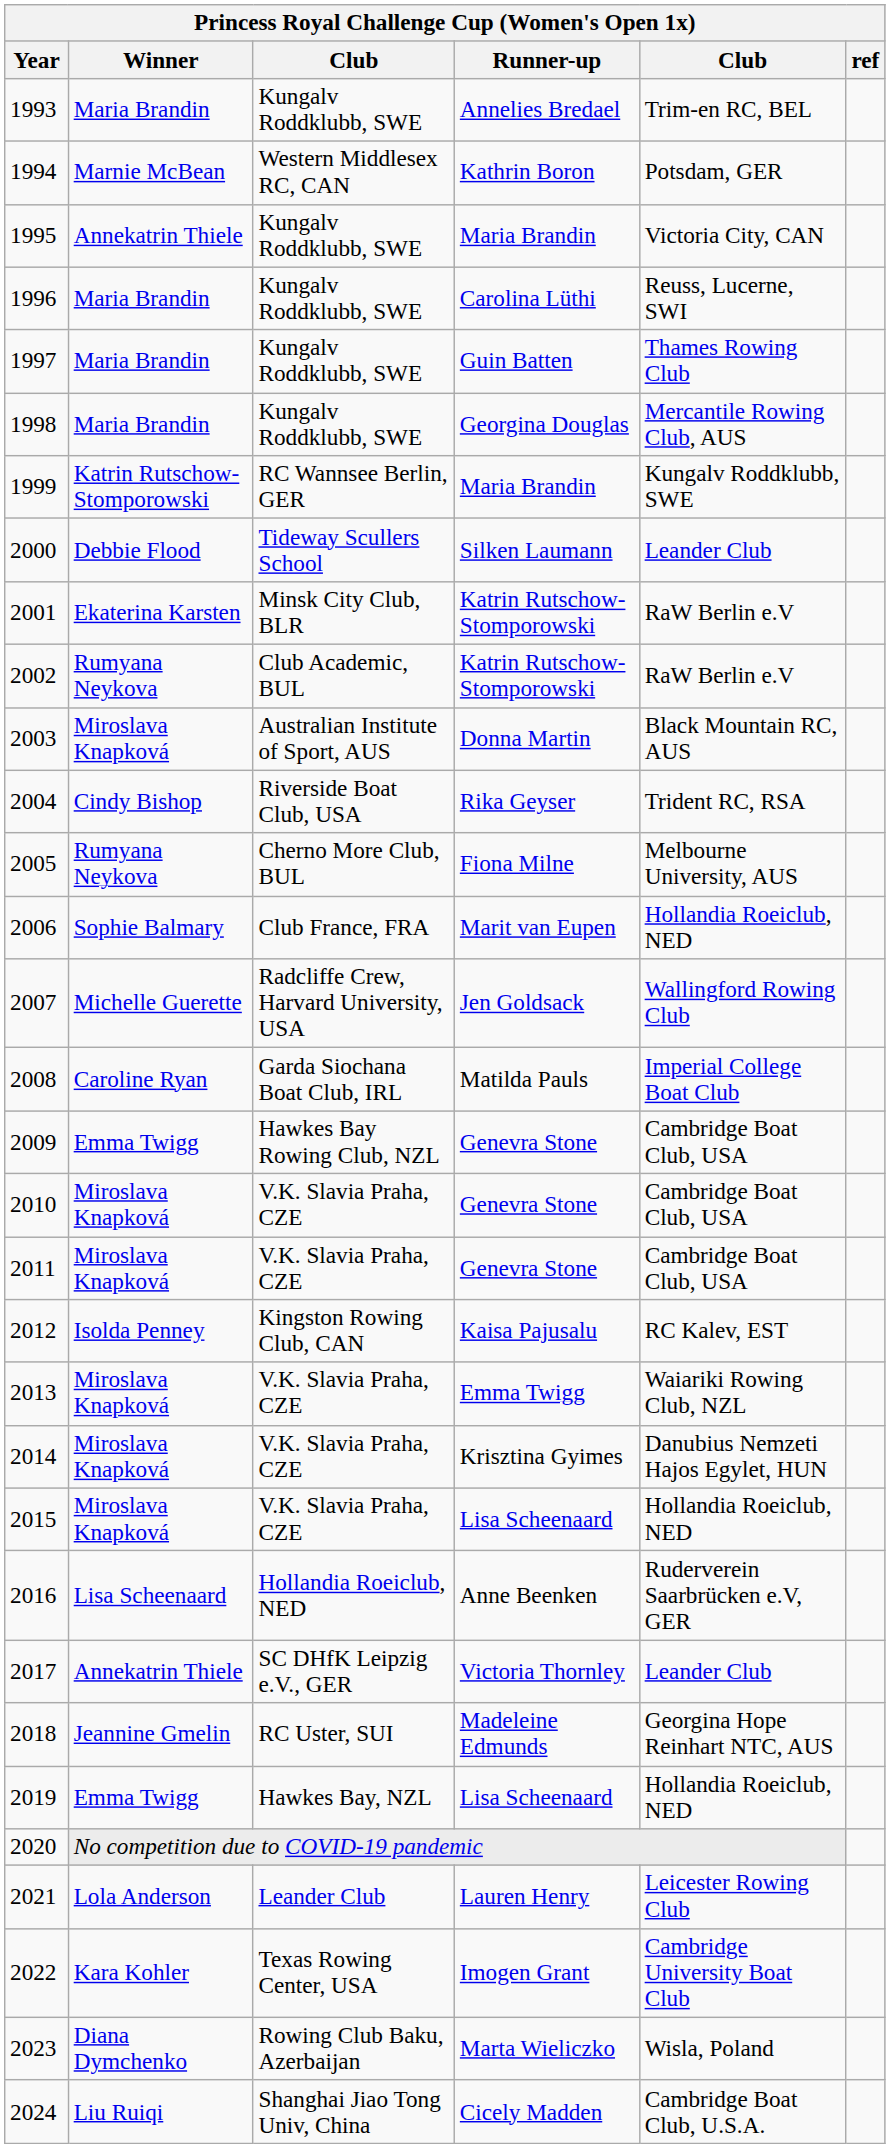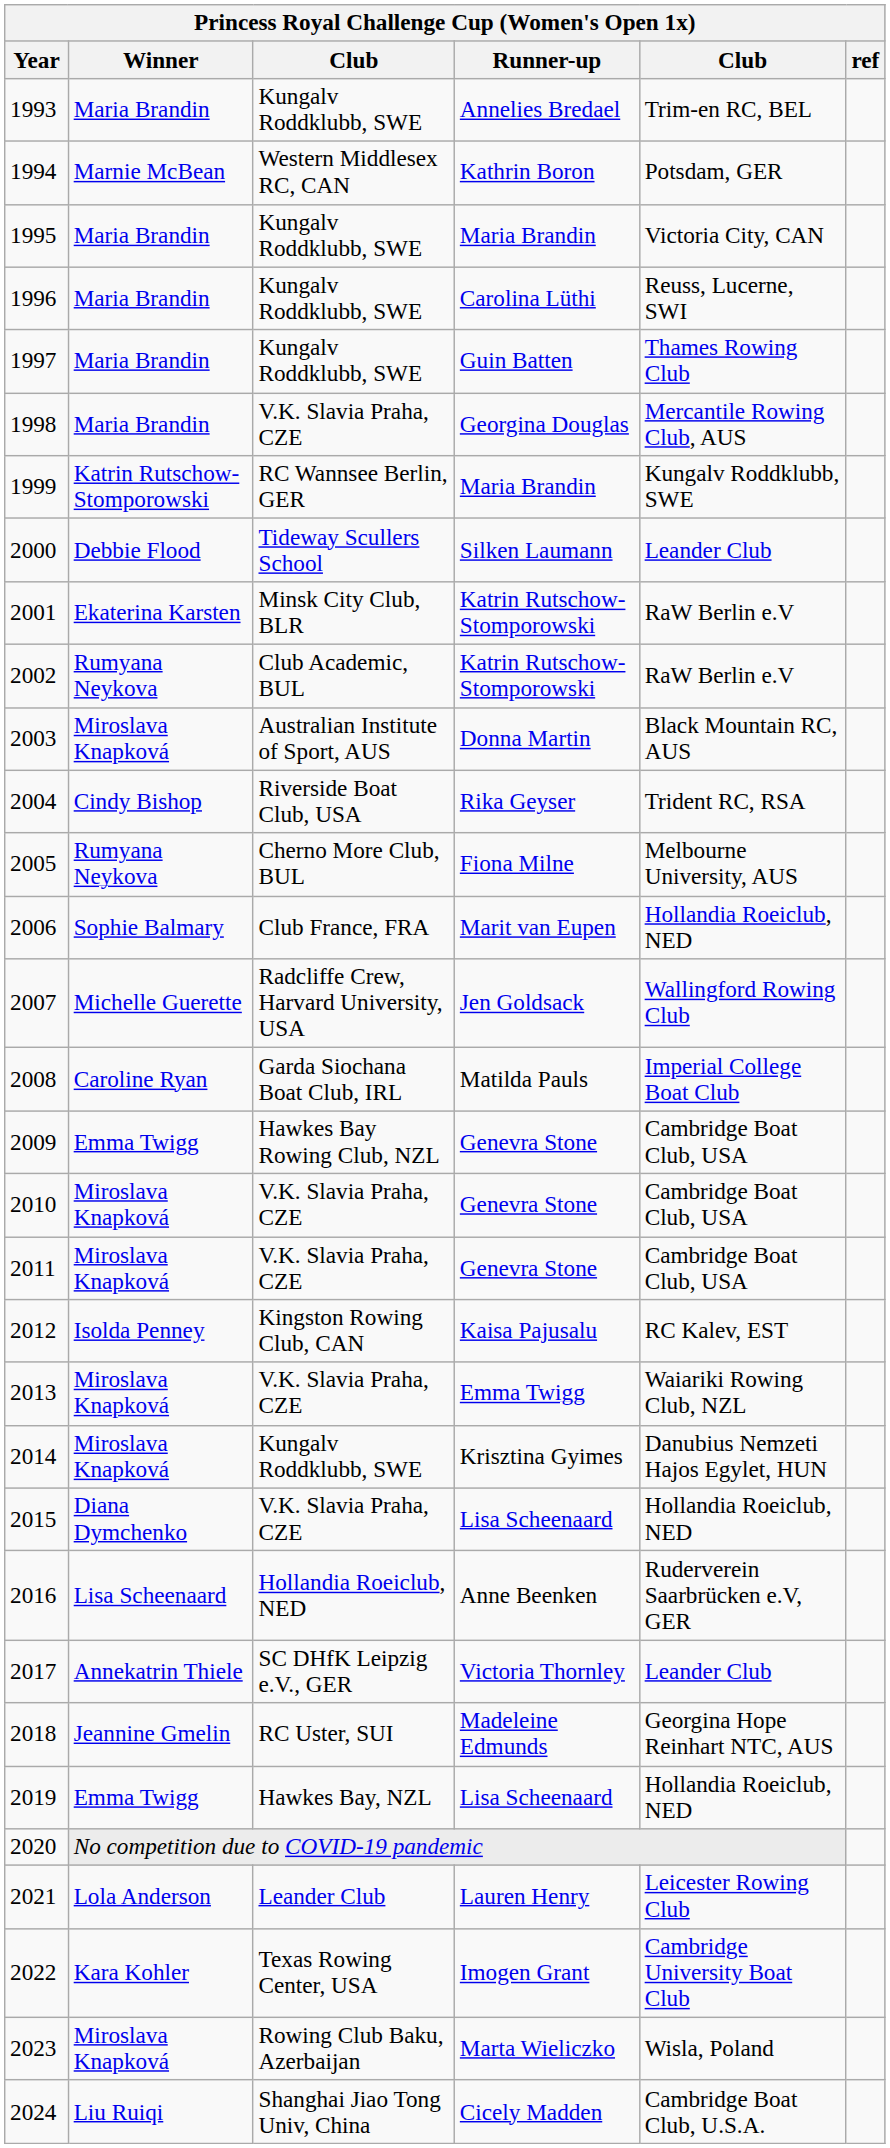1995 | Winner: Annekatrin Thiele -> Maria Brandin
1998 | column 3: Kungalv Roddklubb, SWE -> V.K. Slavia Praha, CZE
2014 | column 3: V.K. Slavia Praha, CZE -> Kungalv Roddklubb, SWE
2015 | Winner: Miroslava Knapková -> Diana Dymchenko
2023 | Winner: Diana Dymchenko -> Miroslava Knapková
